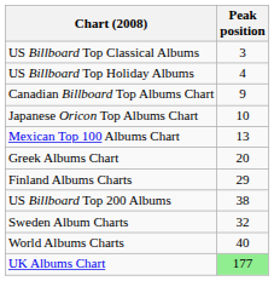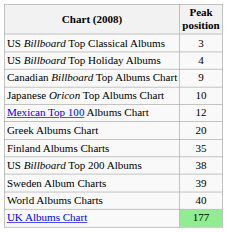Mexican Top 100 Albums Chart | Peak position: 13 -> 12
Finland Albums Charts | Peak position: 29 -> 35
Sweden Album Charts | Peak position: 32 -> 39
